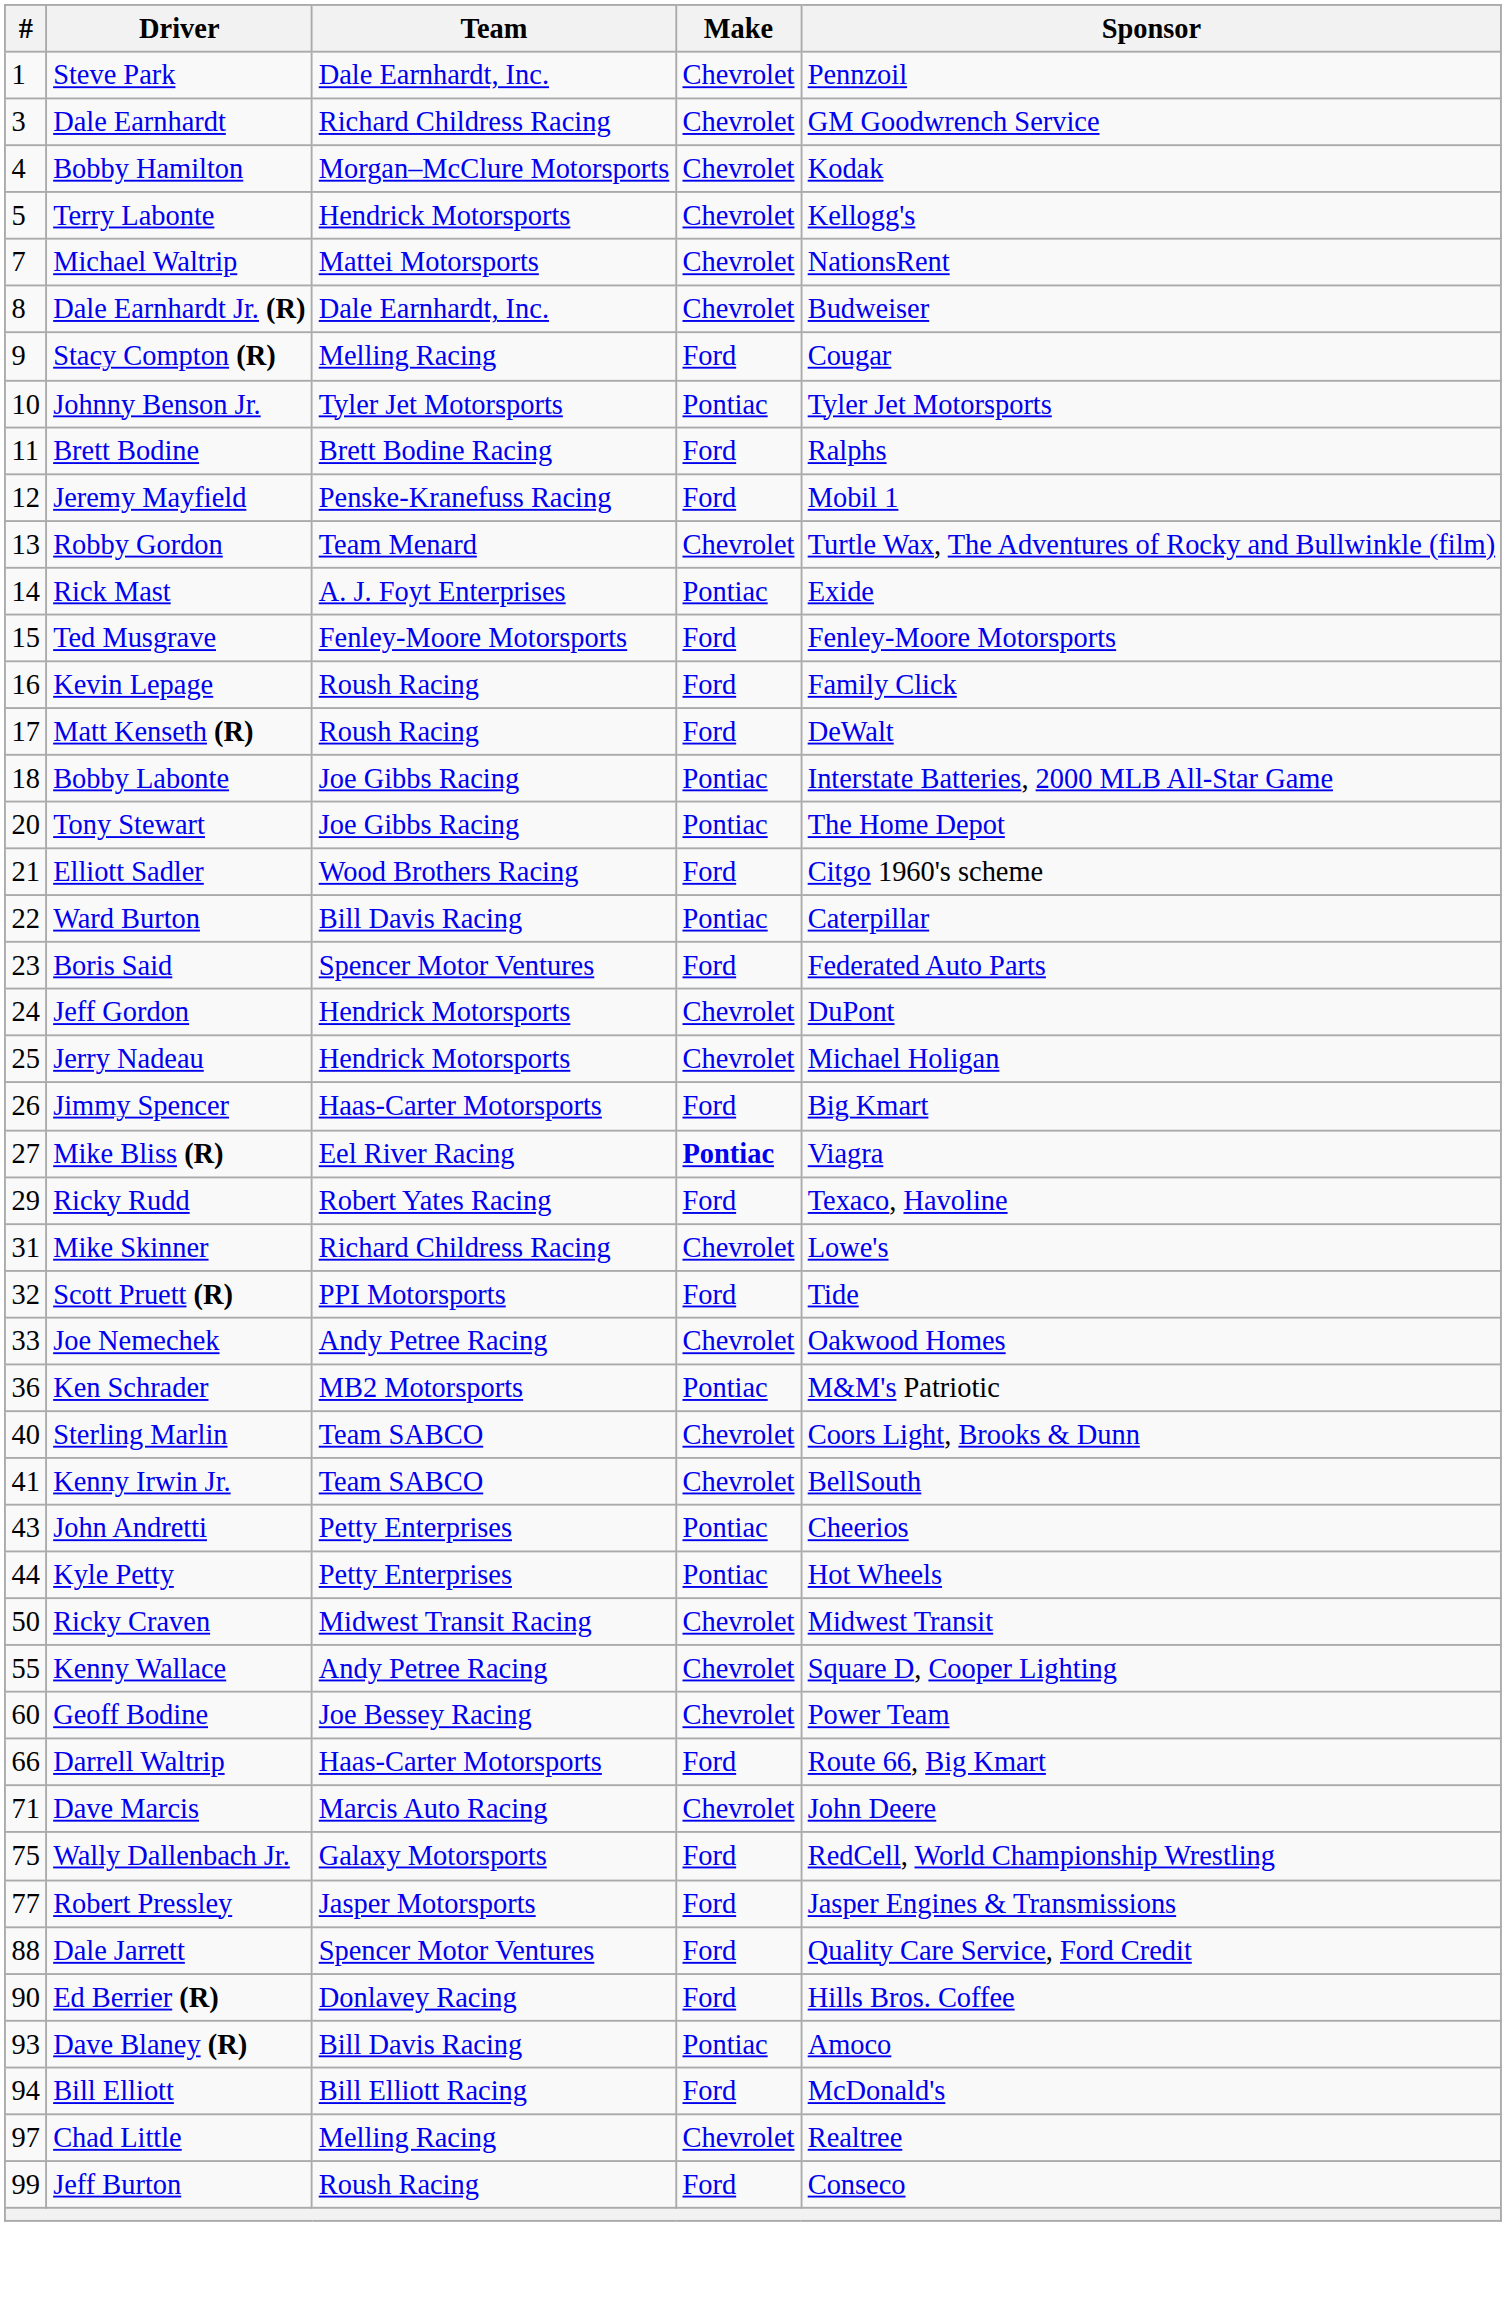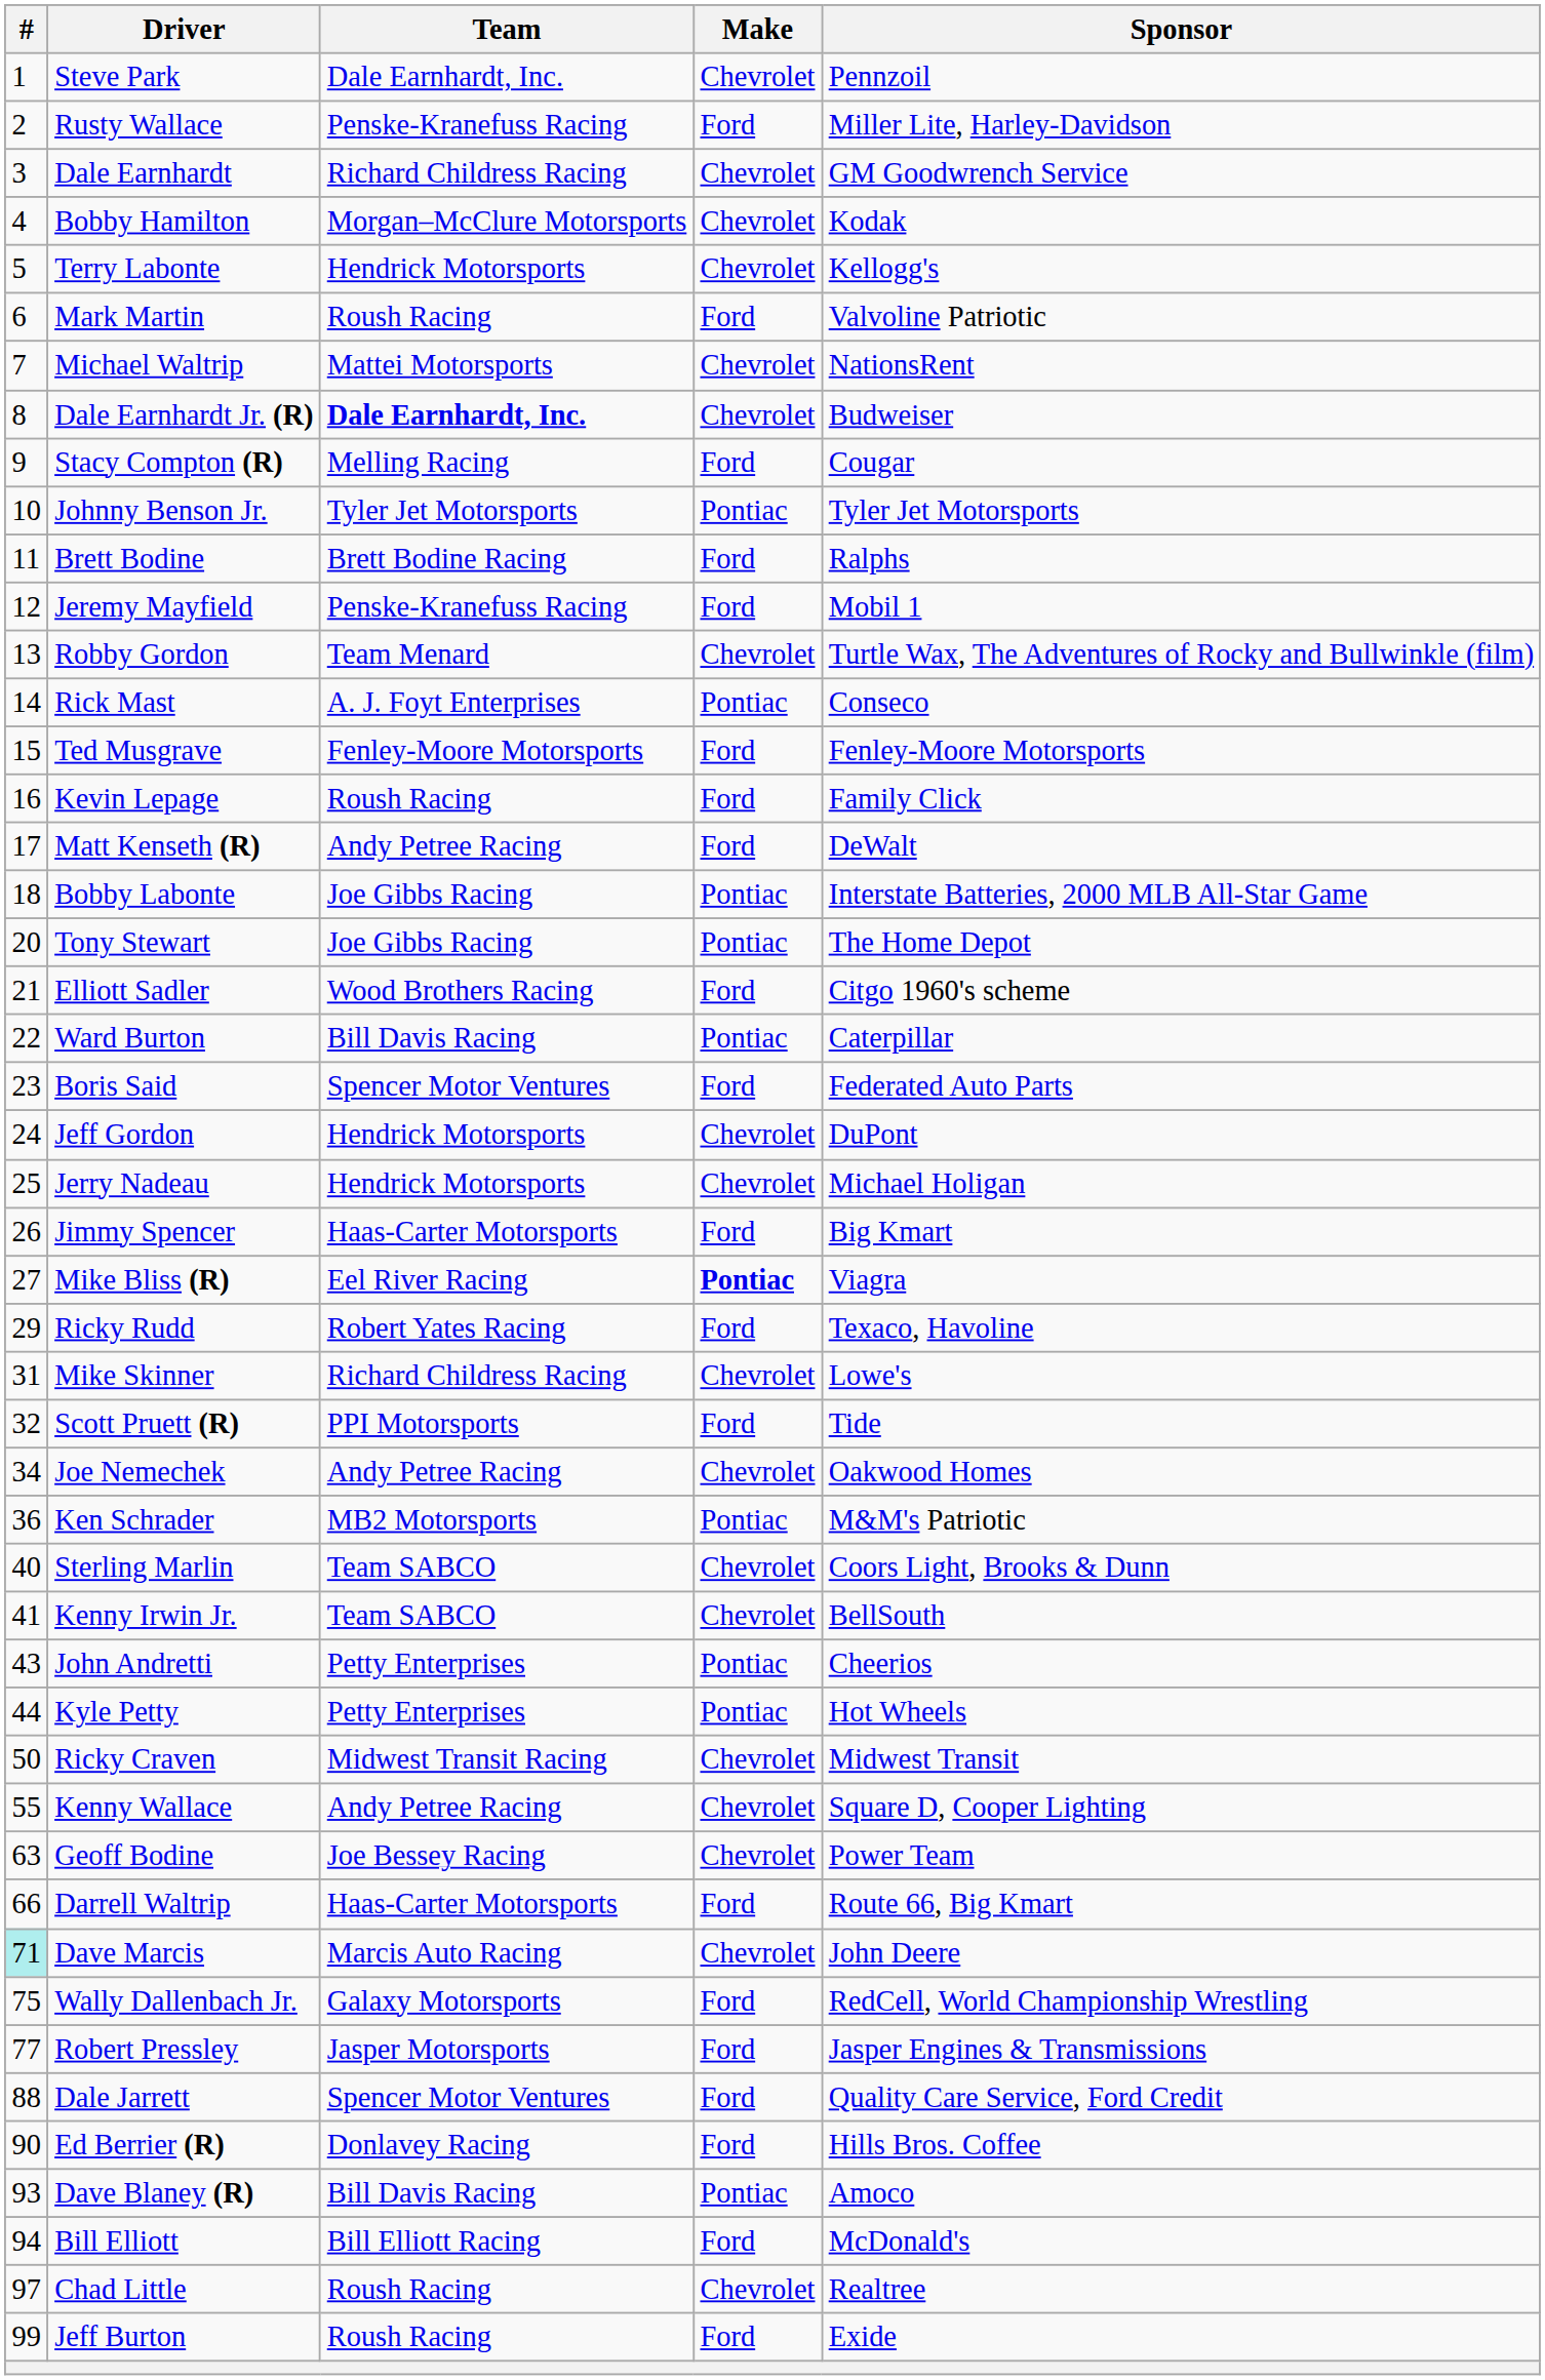+ row: 2 | Rusty Wallace | Penske-Kranefuss Racing | Ford | Miller Lite, Harley-Davidson
+ row: 6 | Mark Martin | Roush Racing | Ford | Valvoline Patriotic
Dale Earnhardt Jr. (R) | Team: normal -> bold
Rick Mast | Sponsor: Exide -> Conseco
Matt Kenseth (R) | Team: Roush Racing -> Andy Petree Racing
Joe Nemechek | #: 33 -> 34
Geoff Bodine | #: 60 -> 63
Dave Marcis | #: no background -> paleturquoise background
Chad Little | Team: Melling Racing -> Roush Racing
Jeff Burton | Sponsor: Conseco -> Exide
